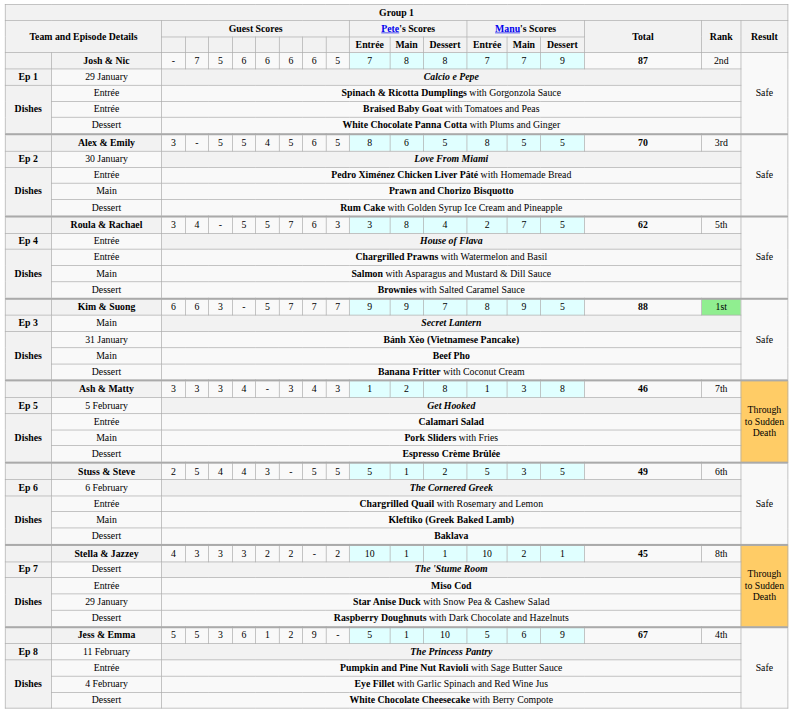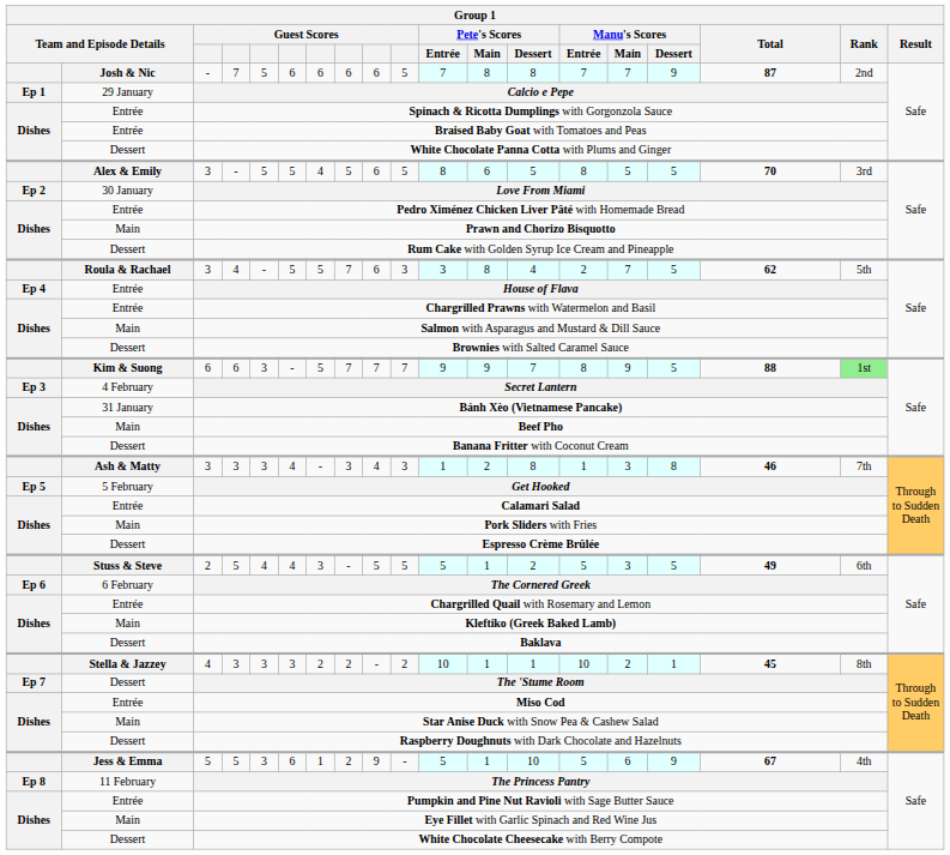Secret Lantern | column 2: Main -> 4 February
Star Anise Duck with Snow Pea & Cashew Salad | column 2: 29 January -> Main
Eye Fillet with Garlic Spinach and Red Wine Jus | column 2: 4 February -> Main
